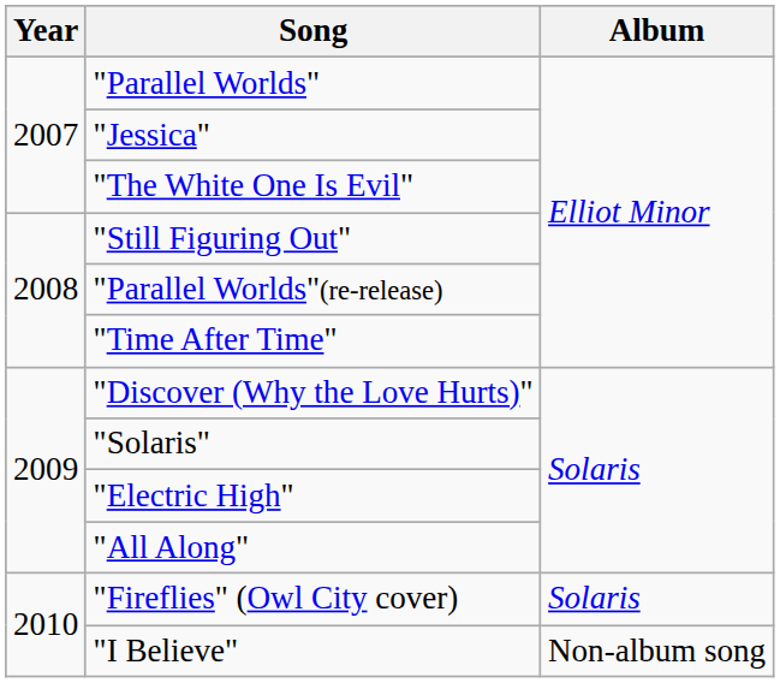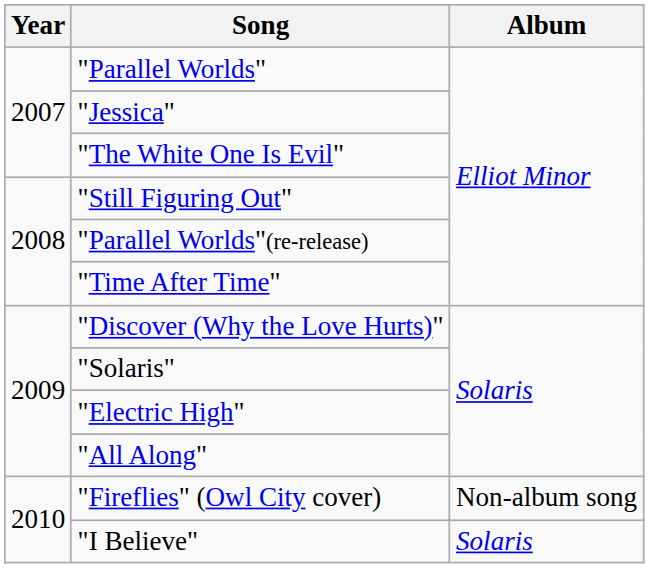"Fireflies" (Owl City cover) | Album: Solaris -> Non-album song
"I Believe" | Album: Non-album song -> Solaris
